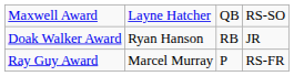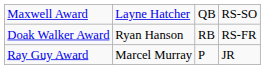Doak Walker Award | column 4: JR -> RS-FR
Ray Guy Award | column 4: RS-FR -> JR
